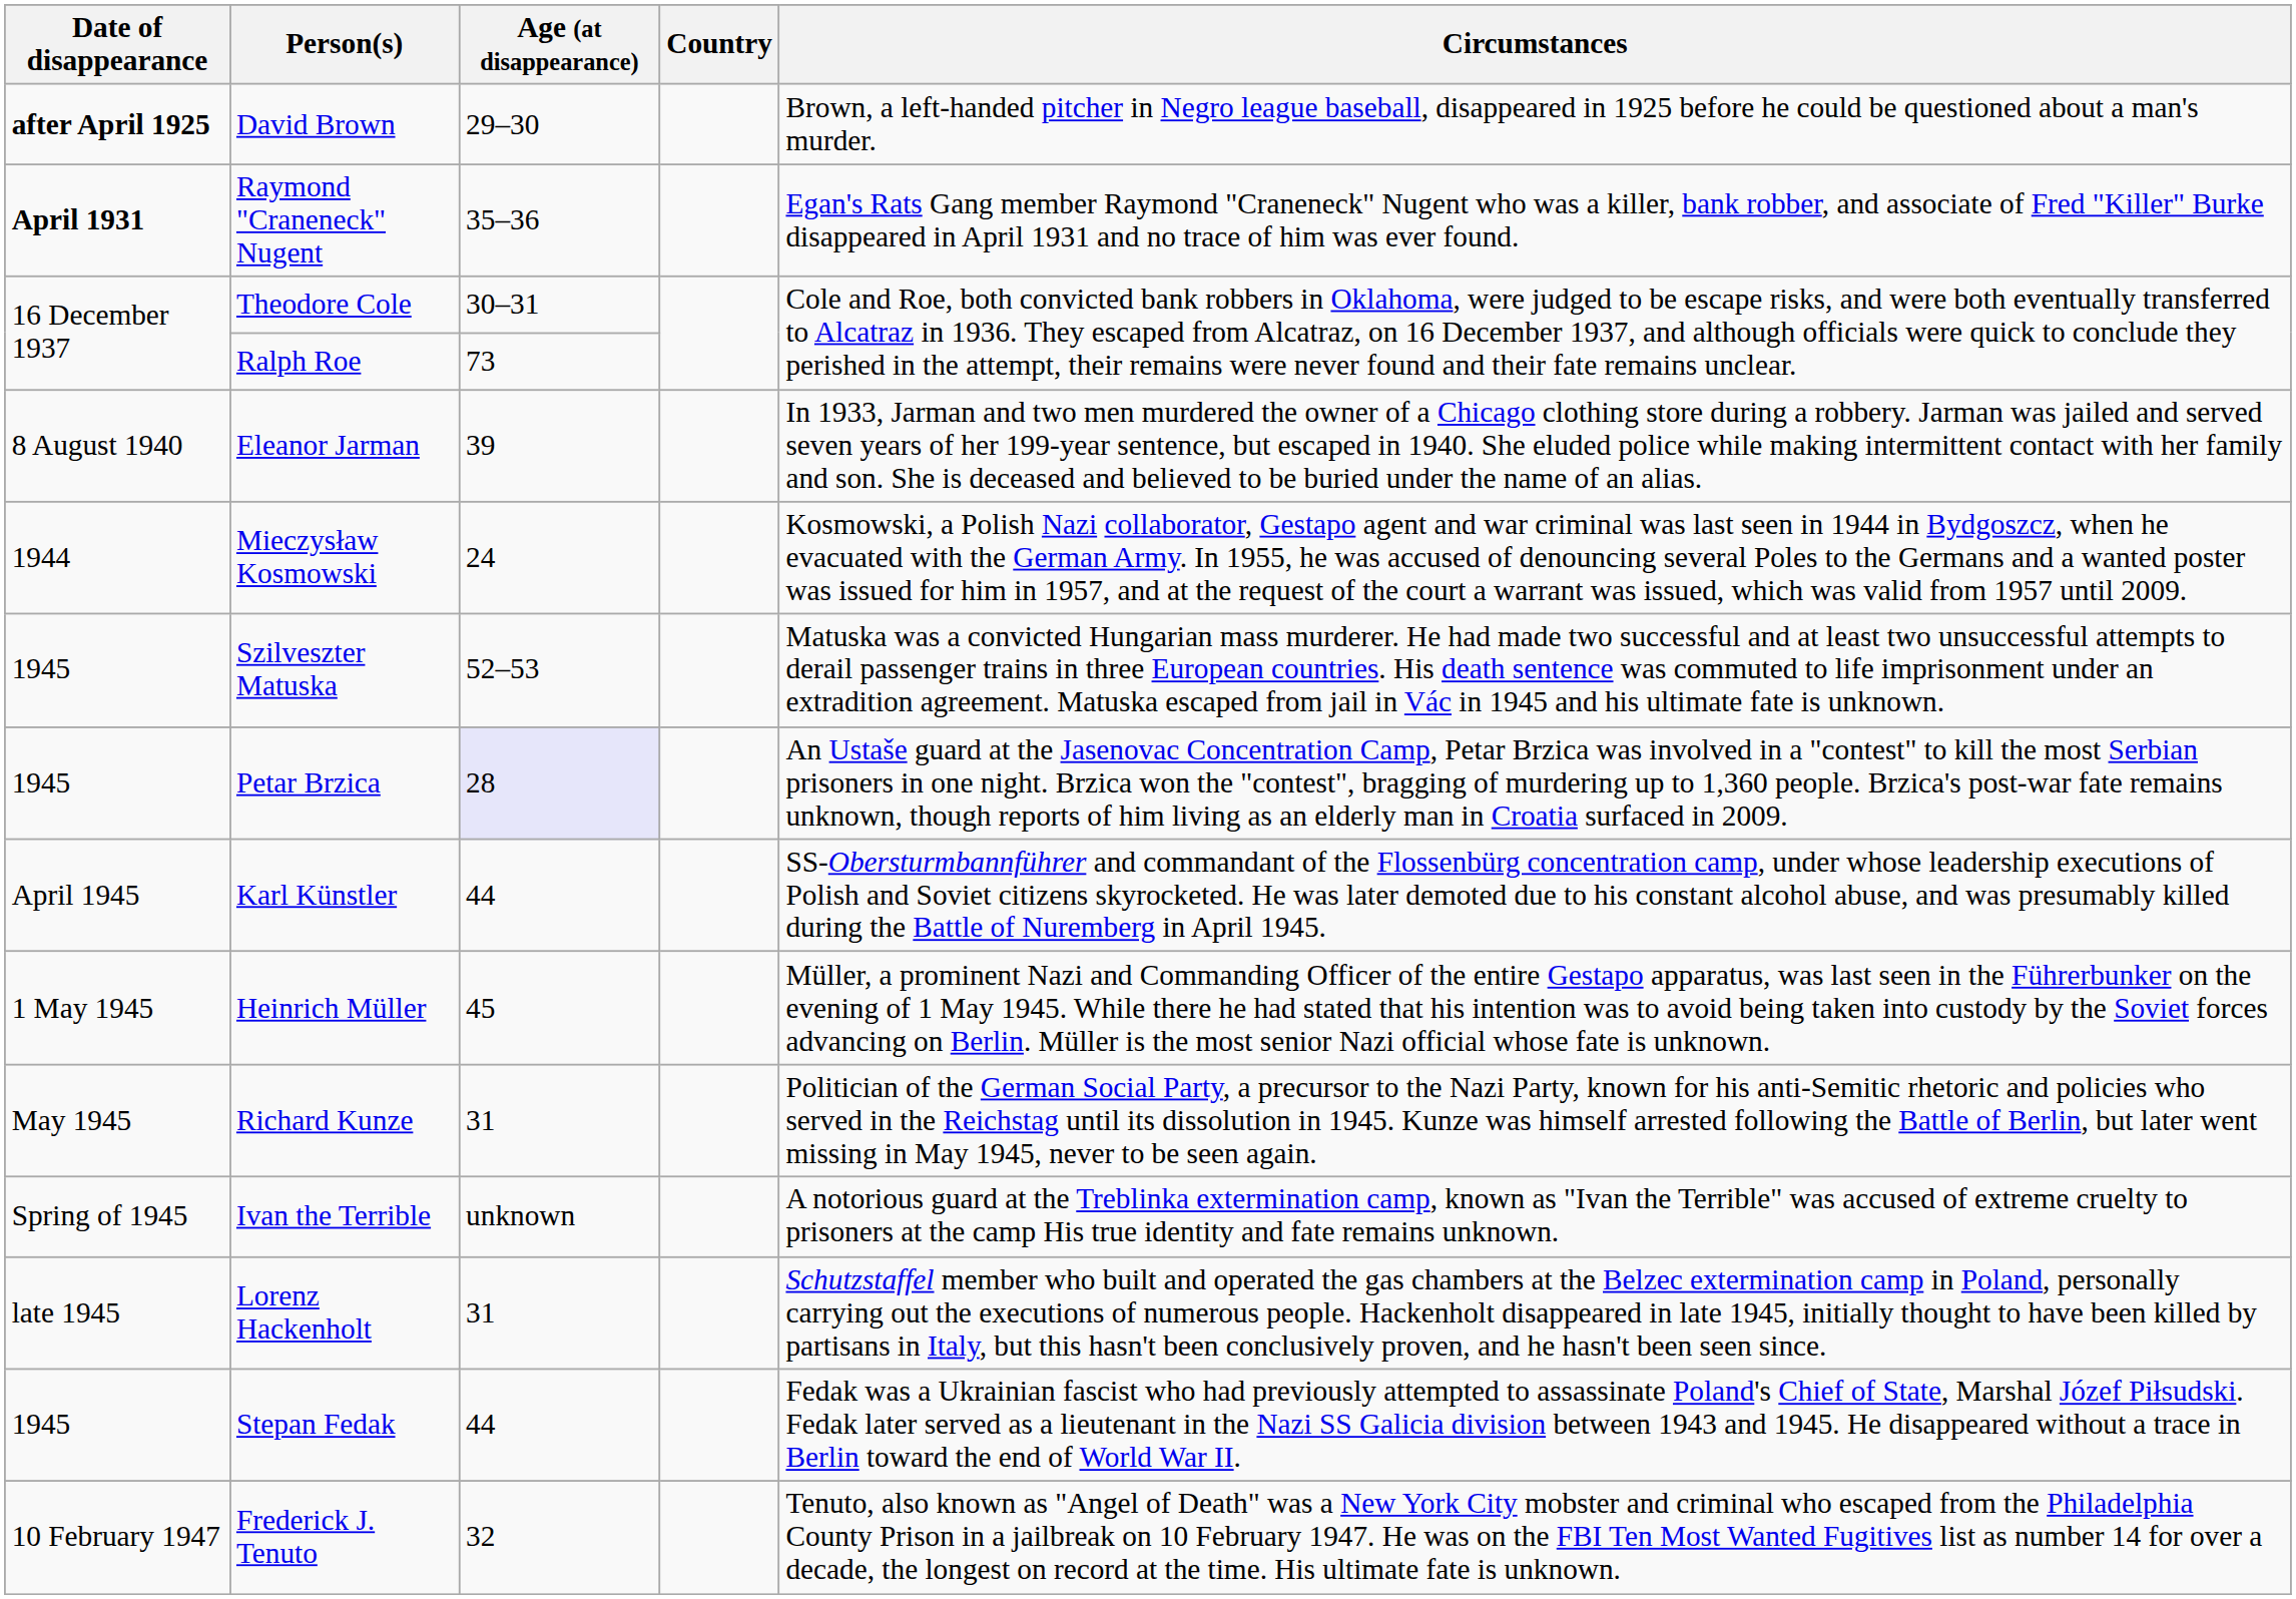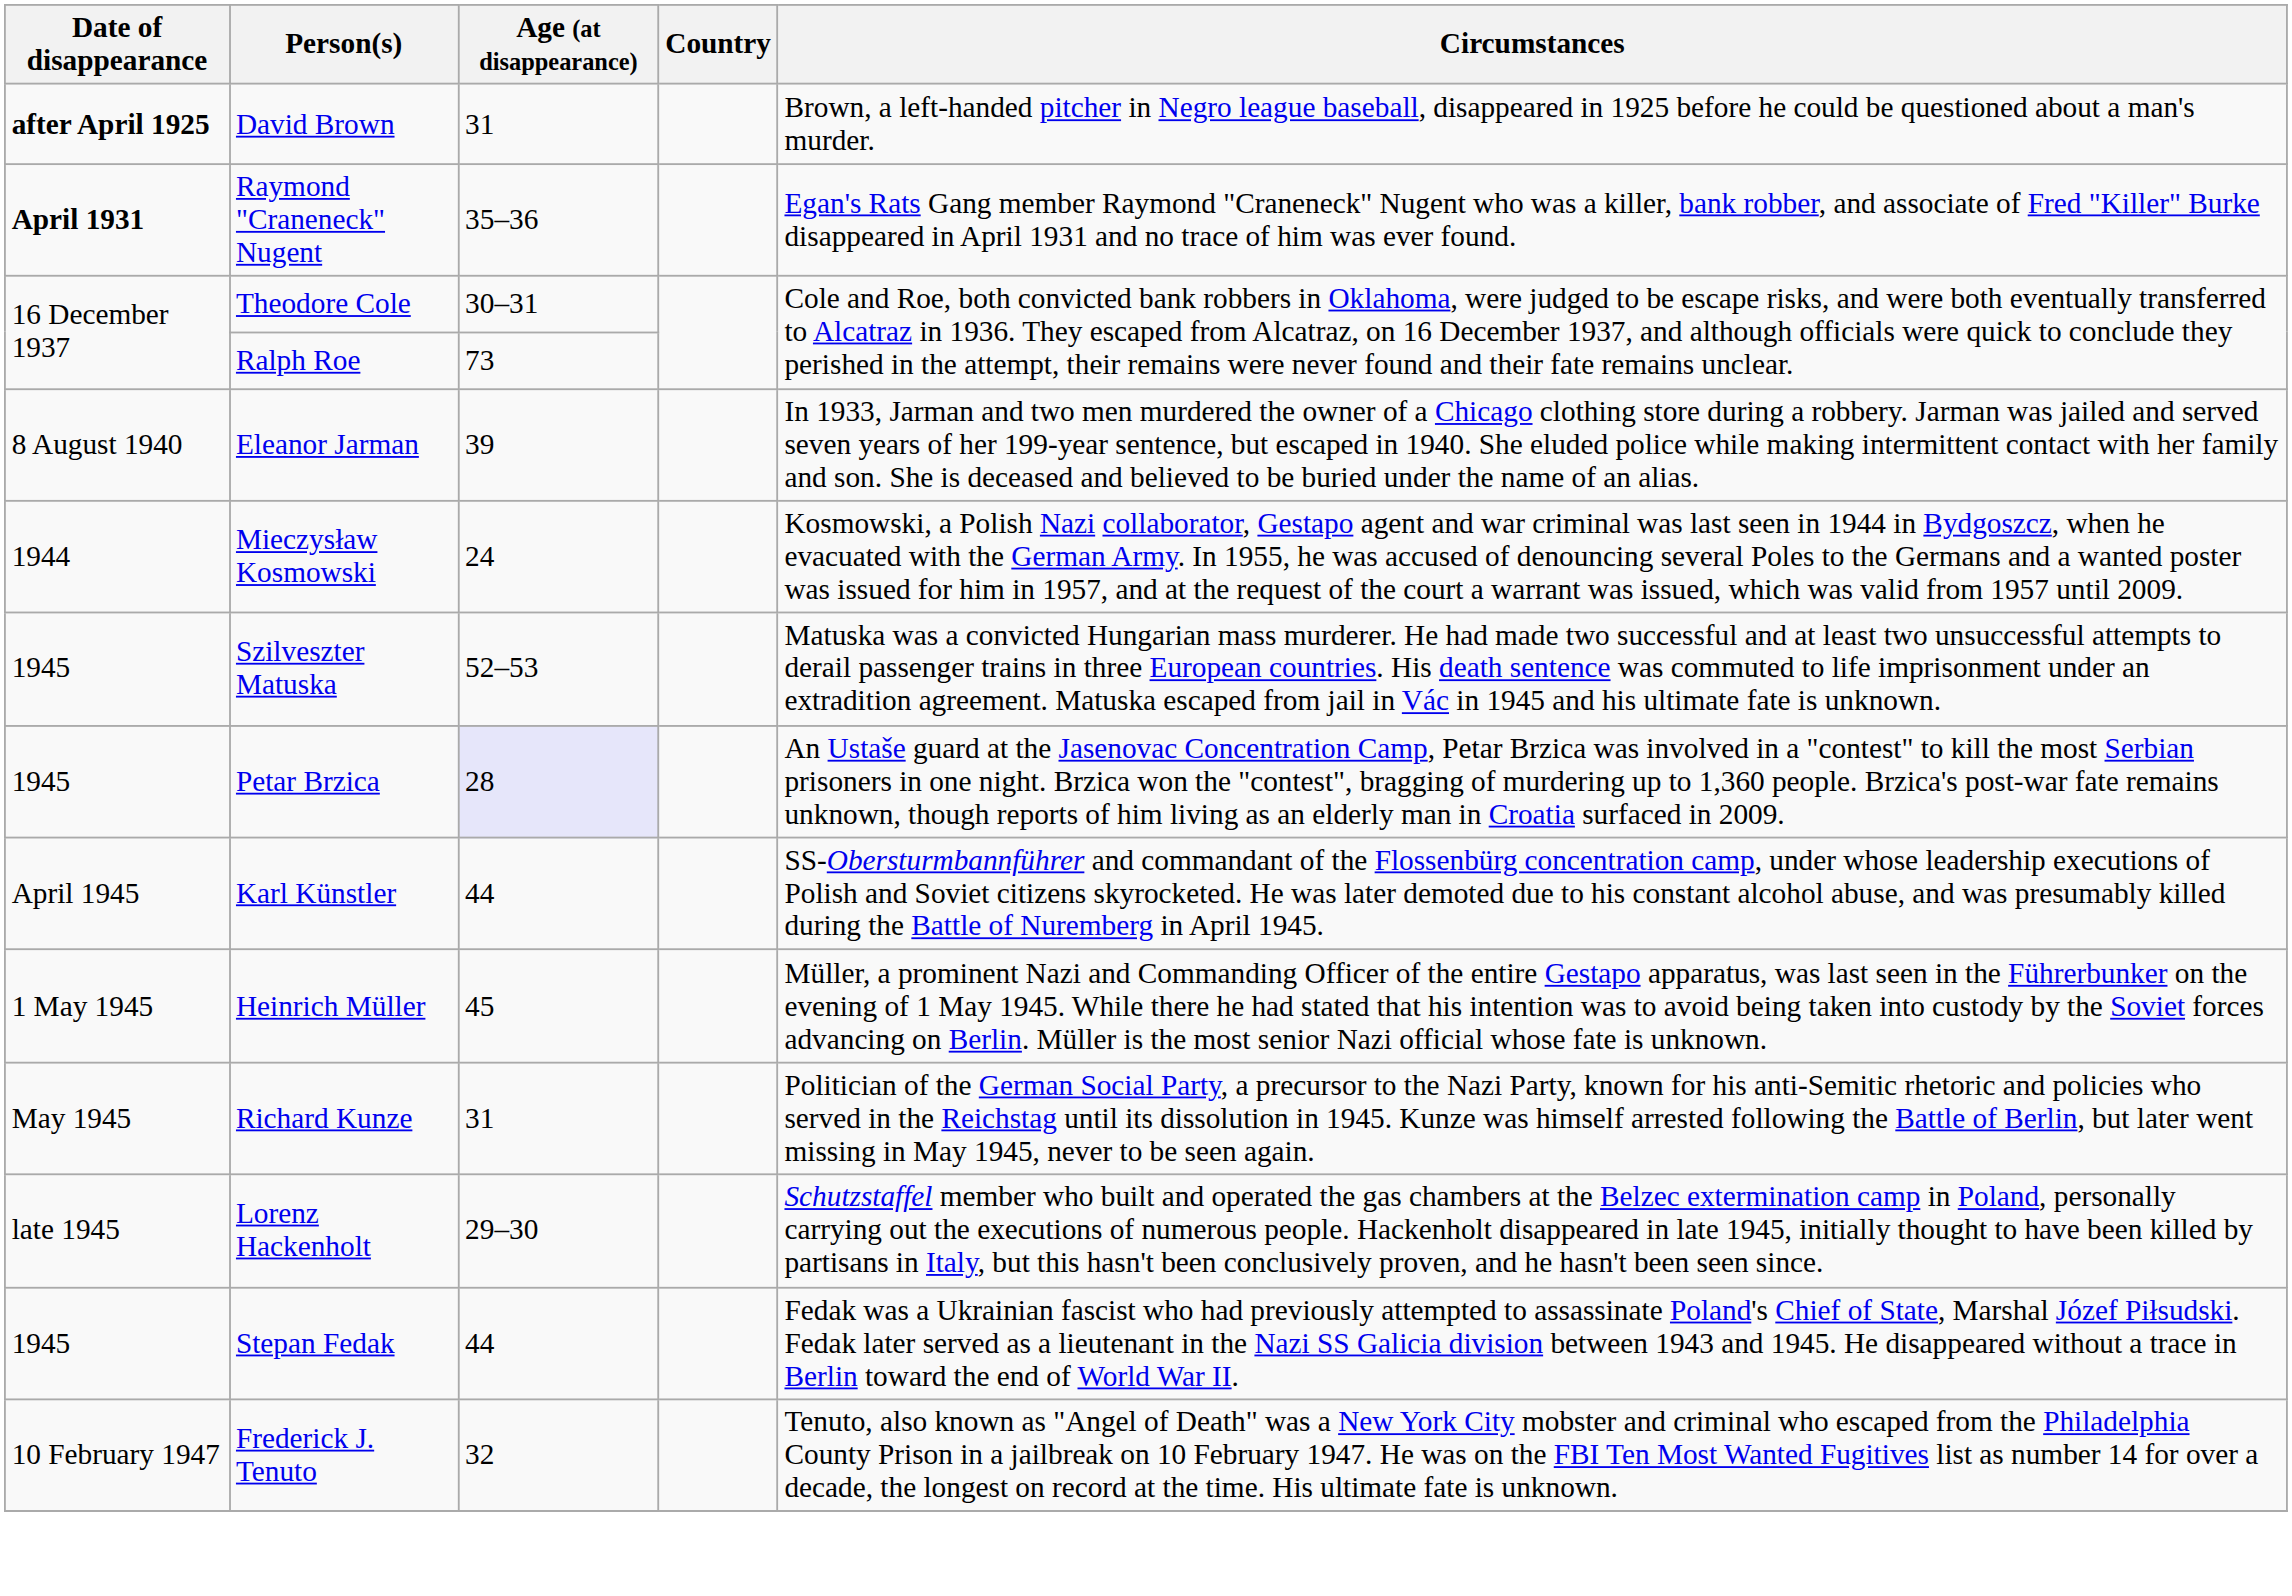David Brown | Age (at disappearance): 29–30 -> 31
- row: Spring of 1945 | Ivan the Terrible | unknown | A notorious guard at the Treblinka extermination camp, known as "Ivan the Terrible" was accused of extreme cruelty to prisoners at the camp His true identity and fate remains unknown.
Lorenz Hackenholt | Age (at disappearance): 31 -> 29–30
